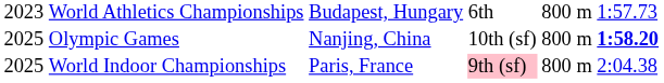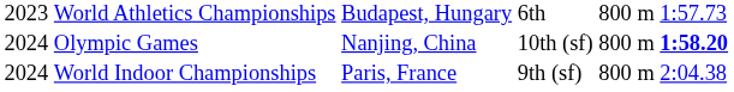Olympic Games | column 1: 2025 -> 2024
World Indoor Championships | column 1: 2025 -> 2024
World Indoor Championships | column 4: pink background -> no background
